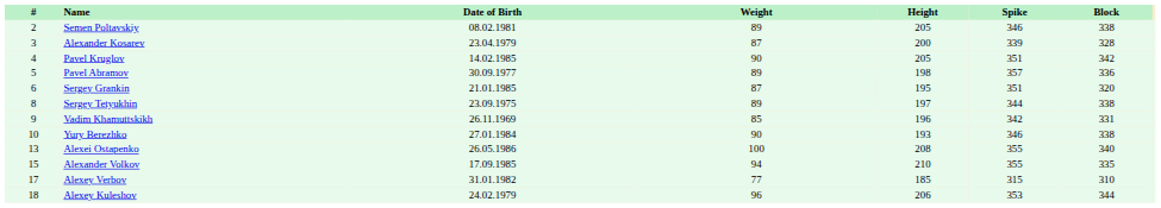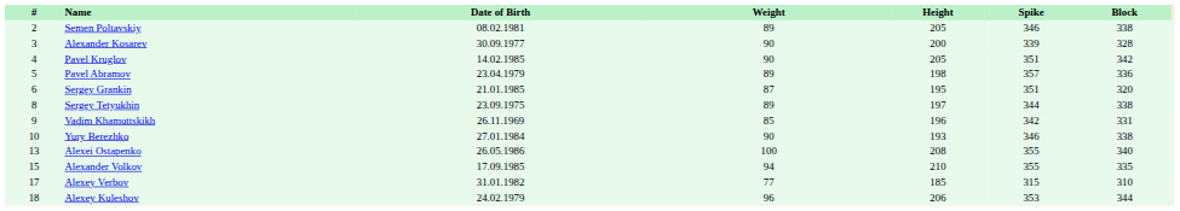Alexander Kosarev | Date of Birth: 23.04.1979 -> 30.09.1977
Alexander Kosarev | Weight: 87 -> 90
Pavel Abramov | Date of Birth: 30.09.1977 -> 23.04.1979
